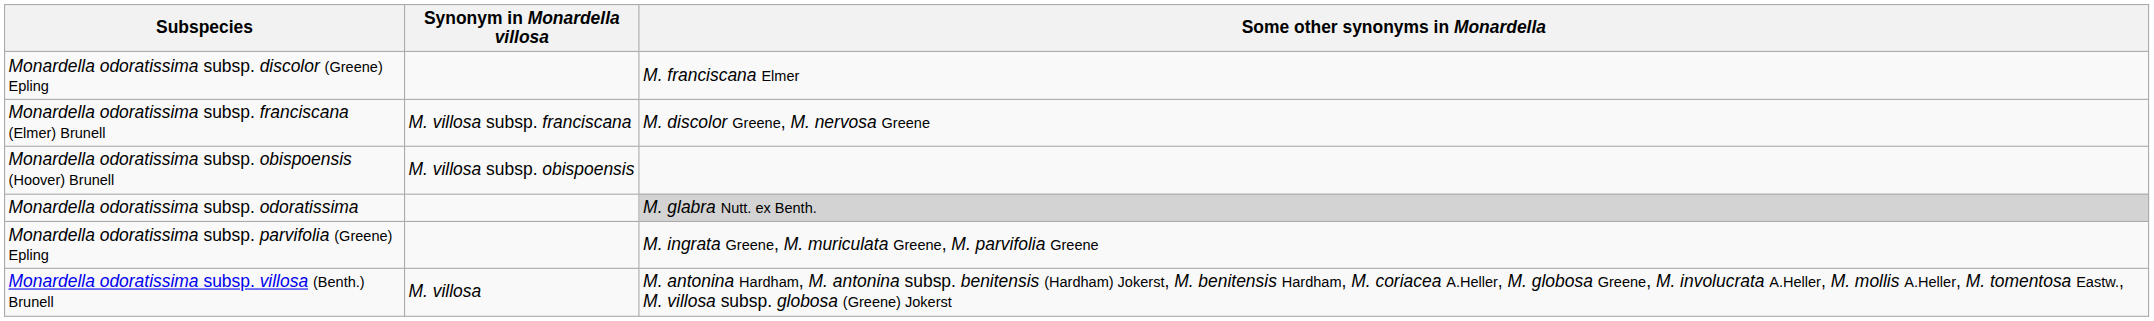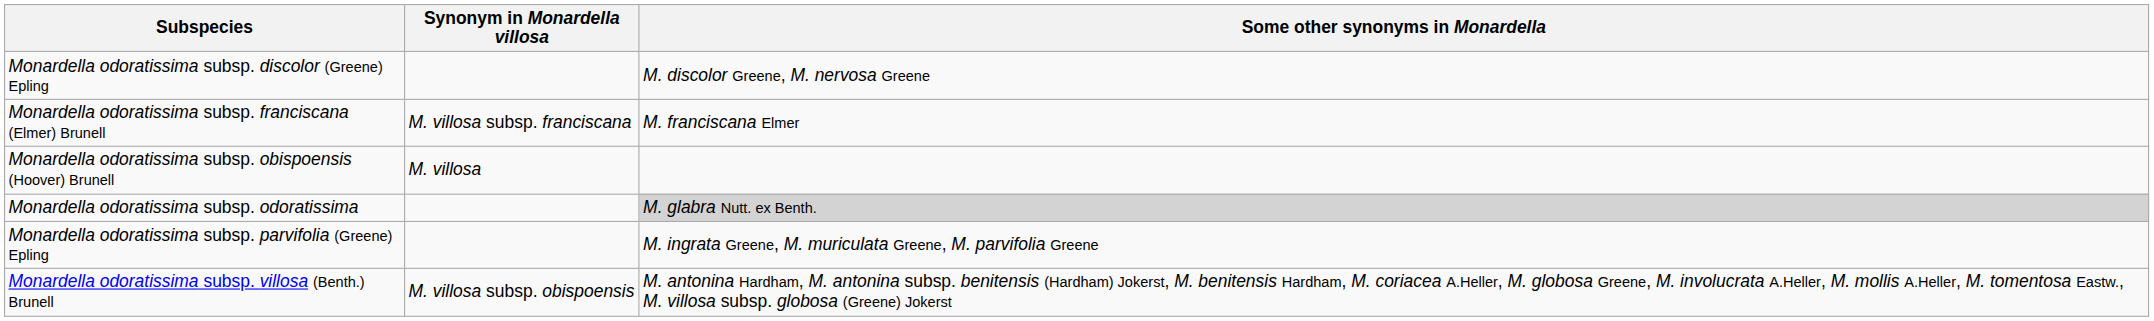Monardella odoratissima subsp. discolor (Greene) Epling | Some other synonyms in Monardella: M. franciscana Elmer -> M. discolor Greene, M. nervosa Greene
Monardella odoratissima subsp. franciscana (Elmer) Brunell | Some other synonyms in Monardella: M. discolor Greene, M. nervosa Greene -> M. franciscana Elmer
Monardella odoratissima subsp. obispoensis (Hoover) Brunell | Synonym in Monardella villosa: M. villosa subsp. obispoensis -> M. villosa
Monardella odoratissima subsp. villosa (Benth.) Brunell | Synonym in Monardella villosa: M. villosa -> M. villosa subsp. obispoensis
